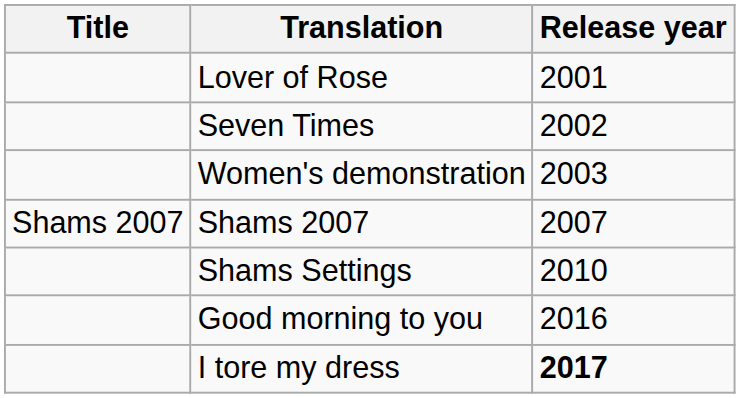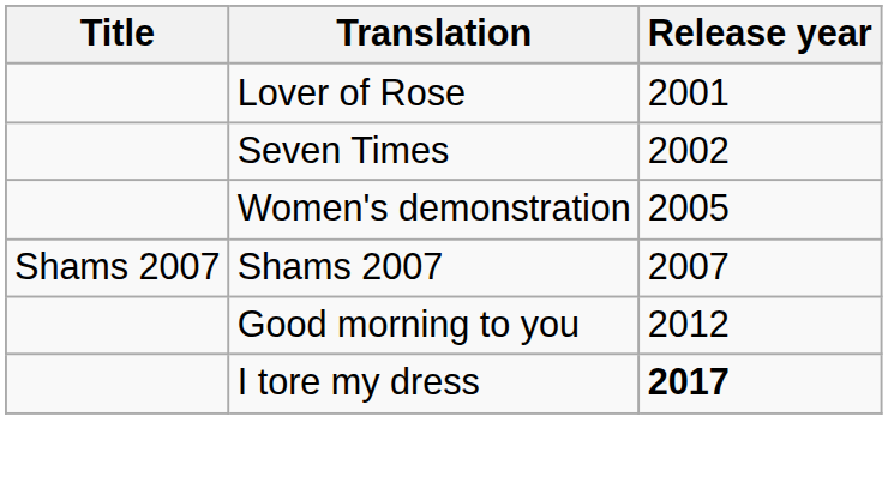Women's demonstration | Release year: 2003 -> 2005
- row: Shams Settings | 2010
Good morning to you | Release year: 2016 -> 2012
